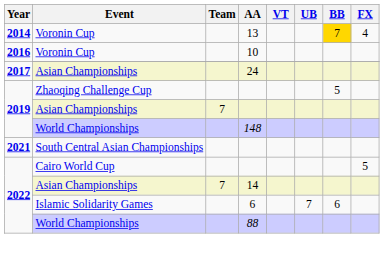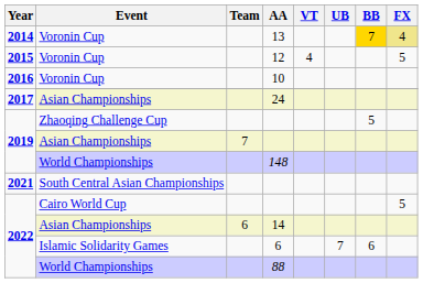13 | FX: no background -> khaki background
+ row: 2015 | Voronin Cup | 12 | 4 | 5
14 | Team: 7 -> 6
